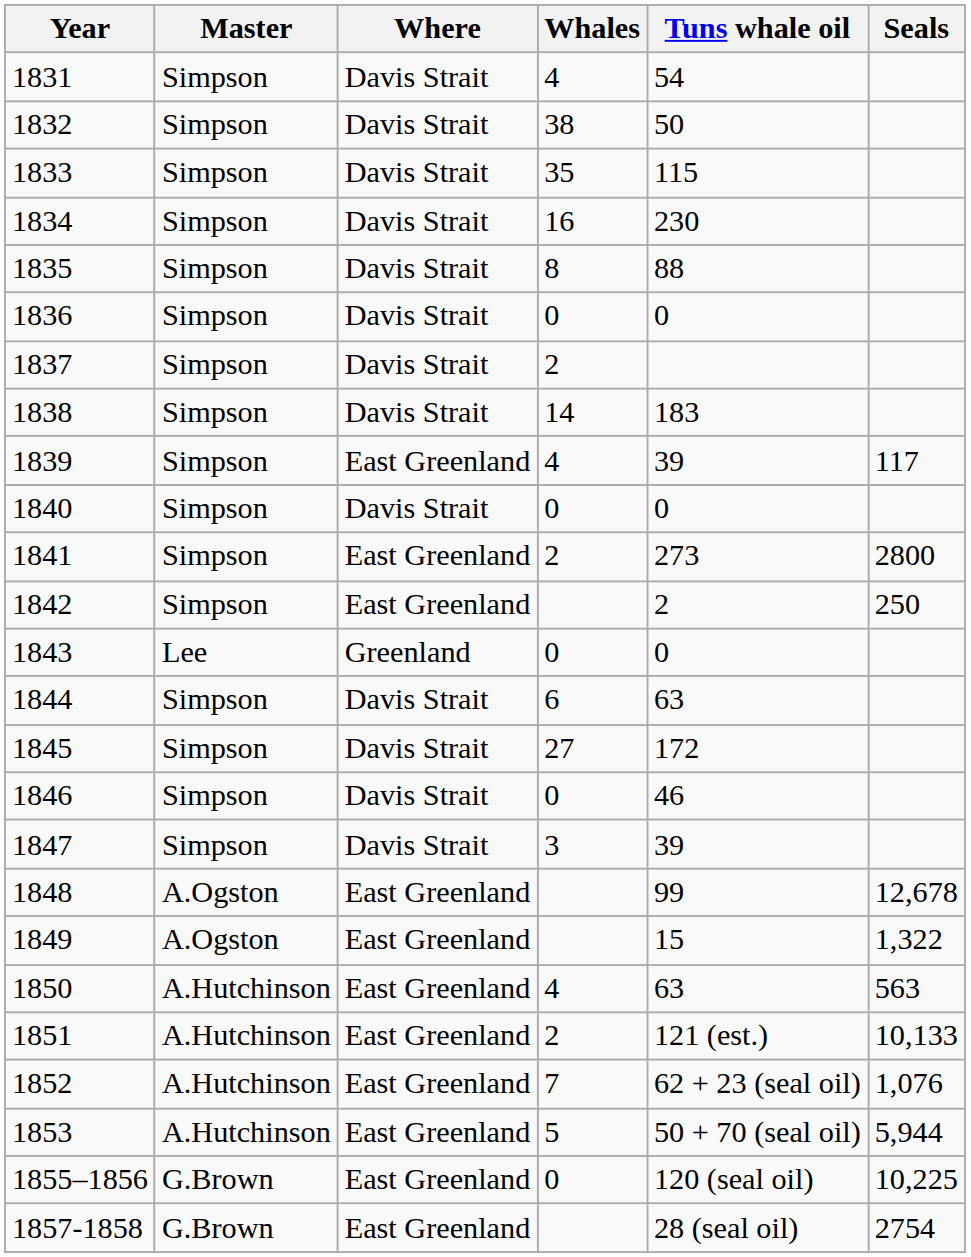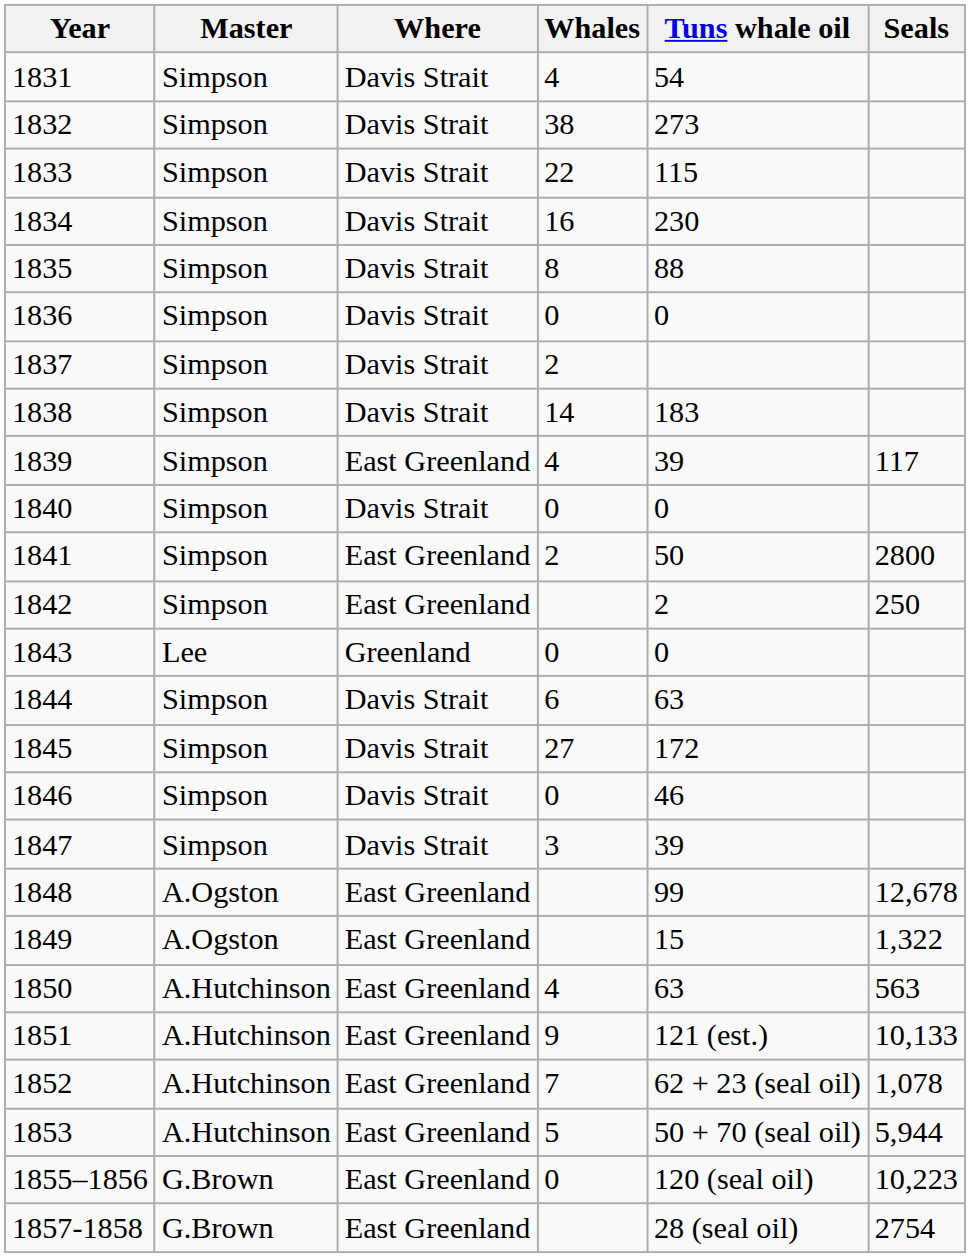1832 | Tuns whale oil: 50 -> 273
1833 | Whales: 35 -> 22
1841 | Tuns whale oil: 273 -> 50
1851 | Whales: 2 -> 9
1852 | Seals: 1,076 -> 1,078
1855–1856 | Seals: 10,225 -> 10,223
